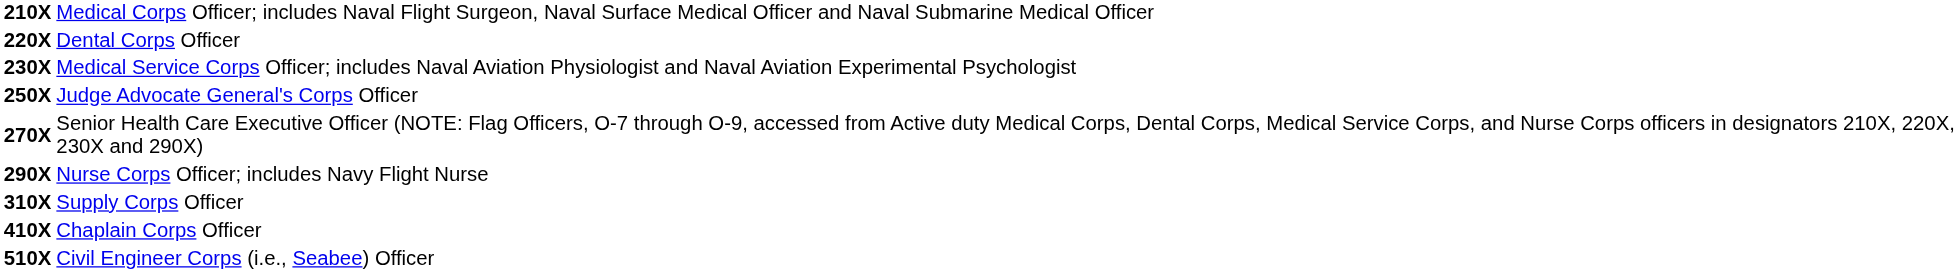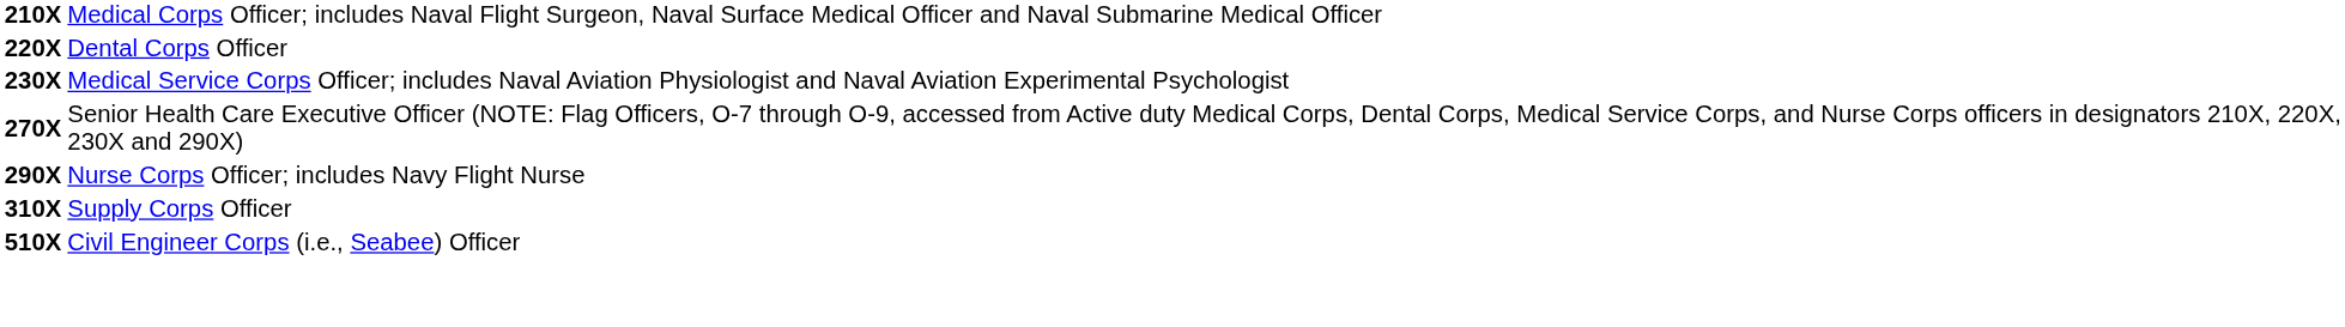- row: 250X | Judge Advocate General's Corps Officer
- row: 410X | Chaplain Corps Officer
